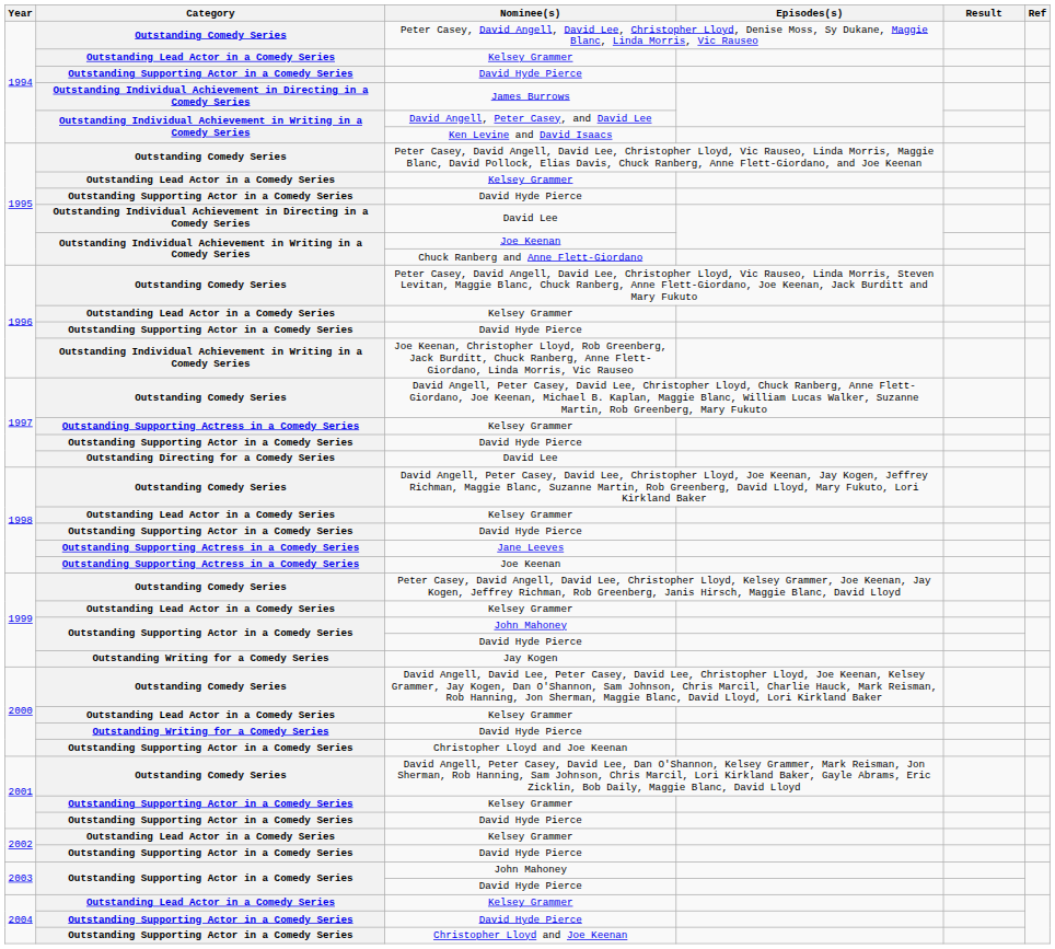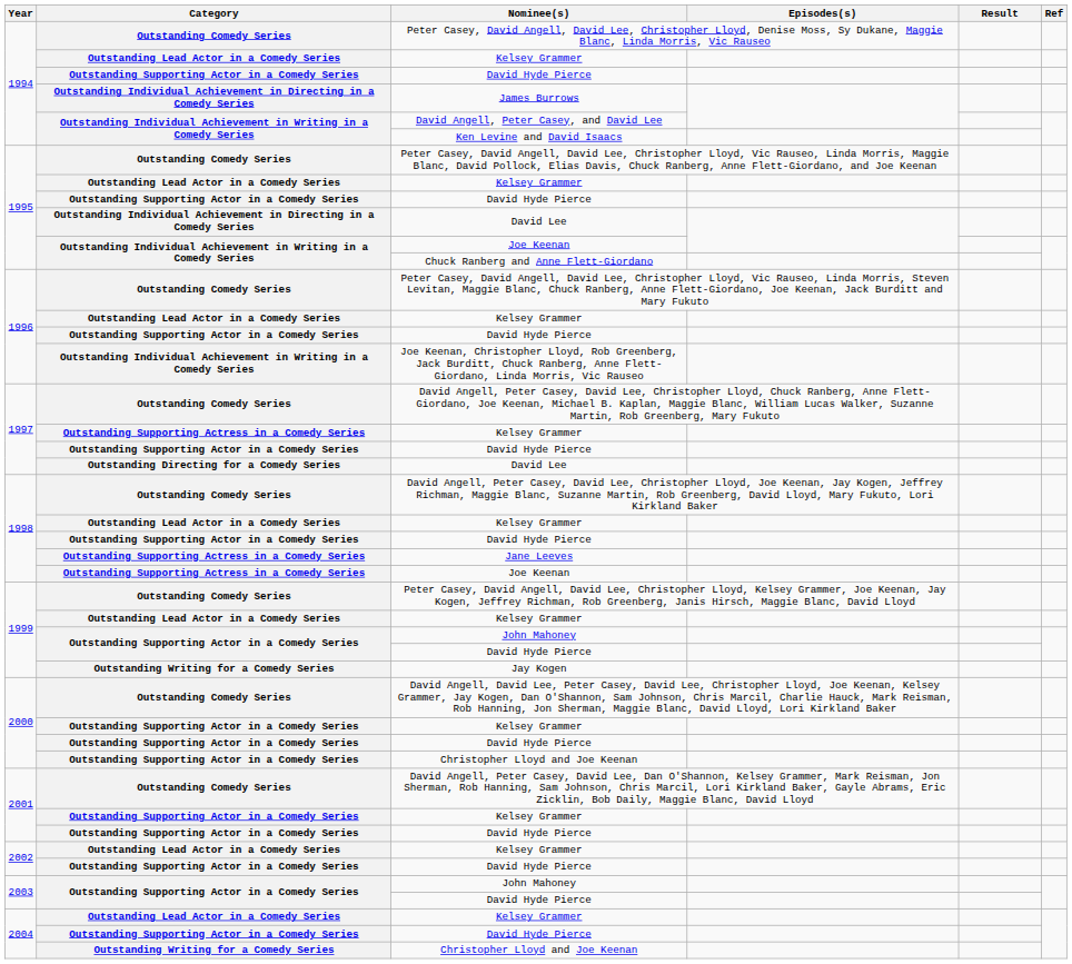2000 / Kelsey Grammer | Category: Outstanding Lead Actor in a Comedy Series -> Outstanding Supporting Actor in a Comedy Series
2000 / David Hyde Pierce | Category: Outstanding Writing for a Comedy Series -> Outstanding Supporting Actor in a Comedy Series
2004 / Christopher Lloyd and Joe Keenan | Category: Outstanding Supporting Actor in a Comedy Series -> Outstanding Writing for a Comedy Series
